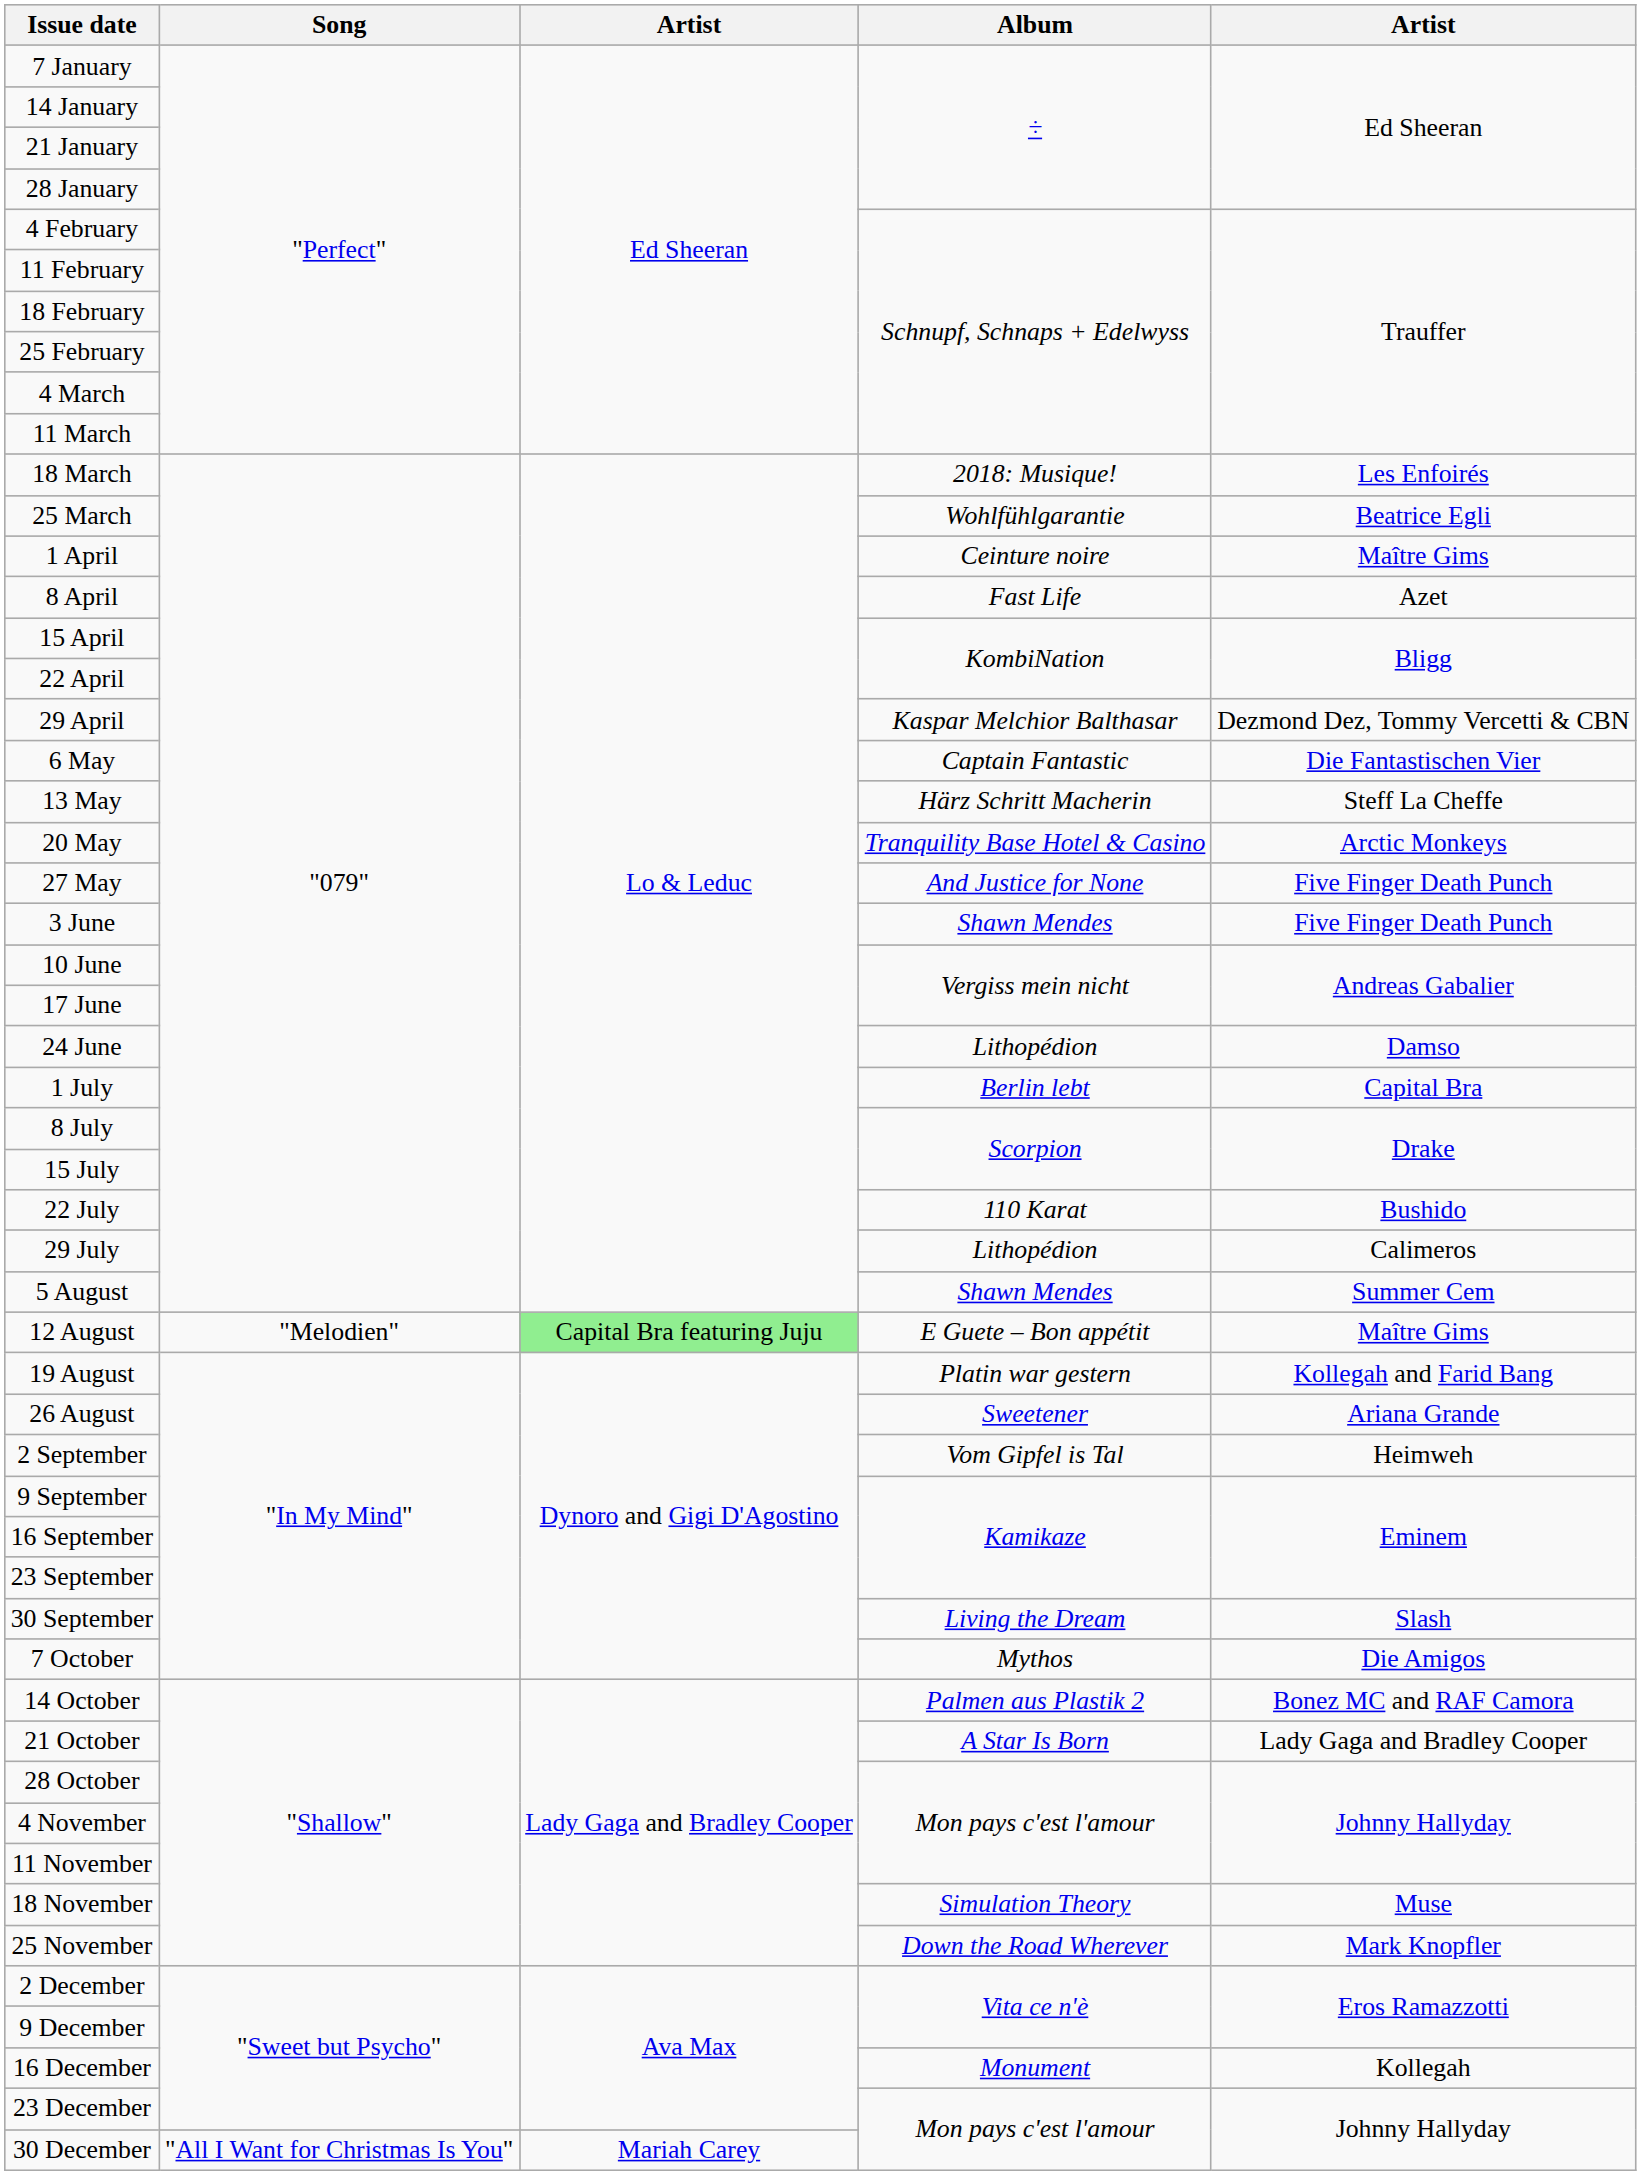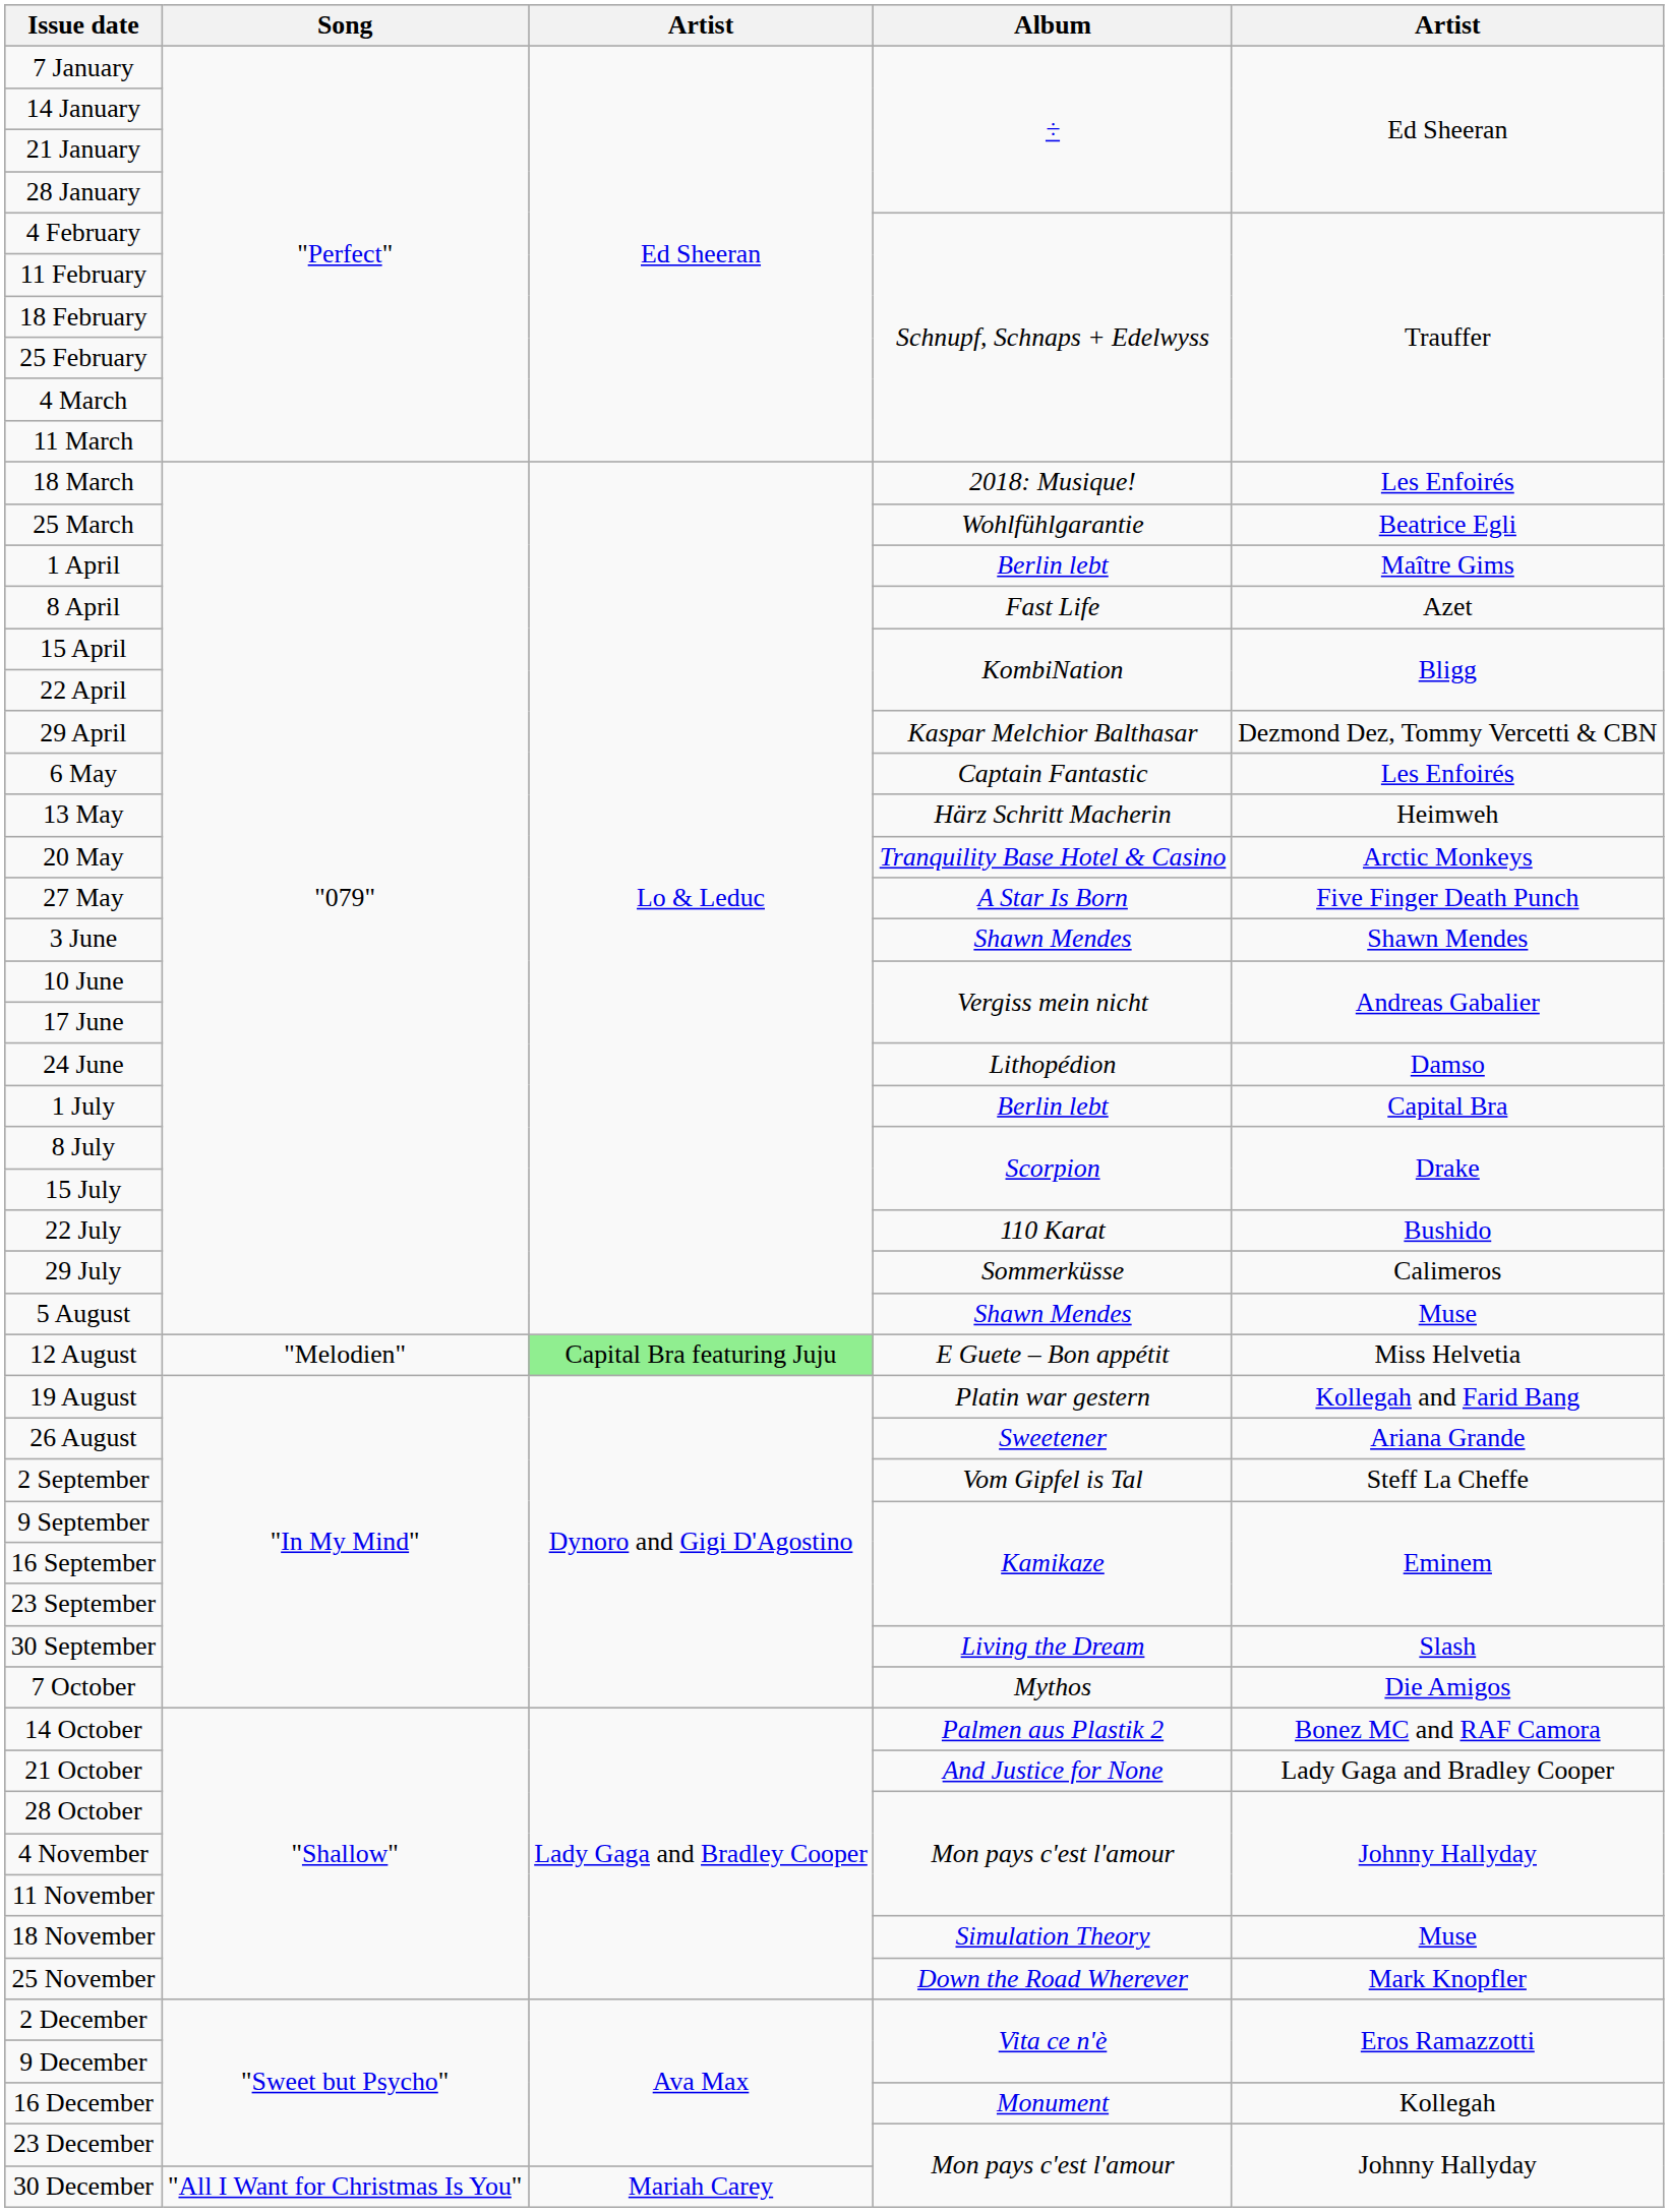1 April | Album: Ceinture noire -> Berlin lebt
6 May | column 5: Die Fantastischen Vier -> Les Enfoirés
13 May | column 5: Steff La Cheffe -> Heimweh
27 May | Album: And Justice for None -> A Star Is Born
3 June | column 5: Five Finger Death Punch -> Shawn Mendes
29 July | Album: Lithopédion -> Sommerküsse
5 August | column 5: Summer Cem -> Muse
12 August | column 5: Maître Gims -> Miss Helvetia
2 September | column 5: Heimweh -> Steff La Cheffe
21 October | Album: A Star Is Born -> And Justice for None
